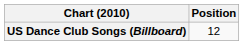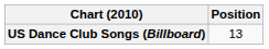US Dance Club Songs (Billboard) | Position: 12 -> 13
